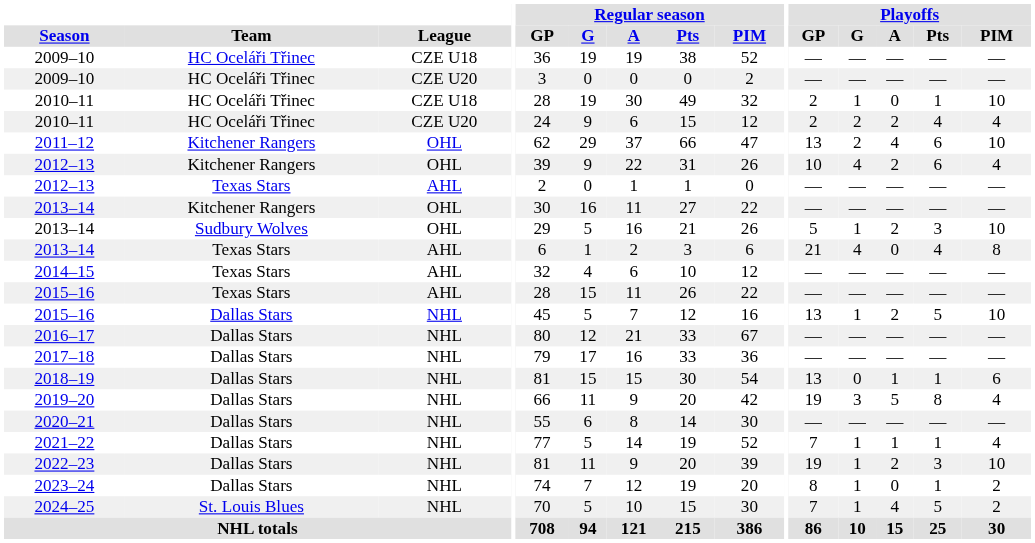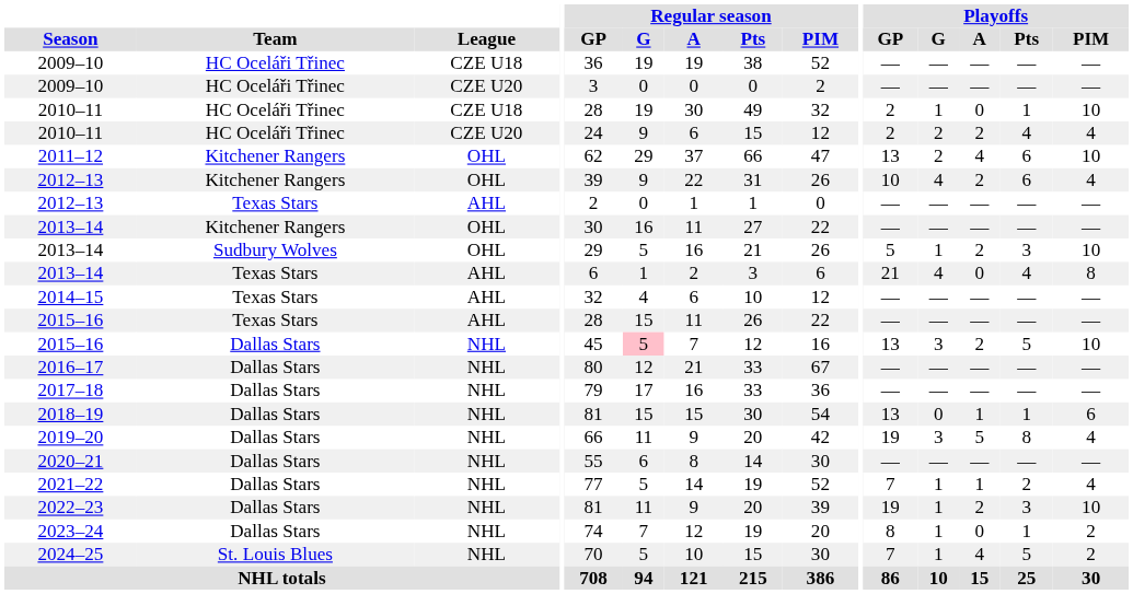2015–16 / NHL | Regular season / G: no background -> pink background
2015–16 / NHL | Playoffs / G: 1 -> 3
2021–22 | Playoffs / Pts: 1 -> 2
